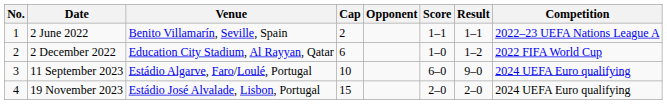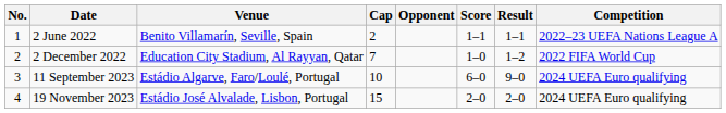2 December 2022 | Cap: 6 -> 7
